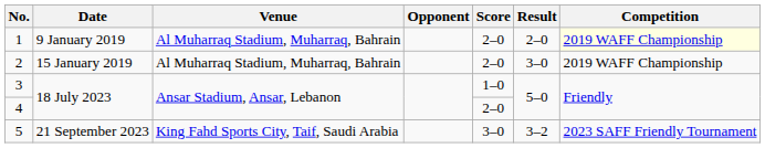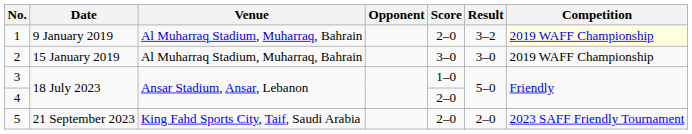1 | Result: 2–0 -> 3–2
2 | Score: 2–0 -> 3–0
5 | Score: 3–0 -> 2–0
5 | Result: 3–2 -> 2–0
